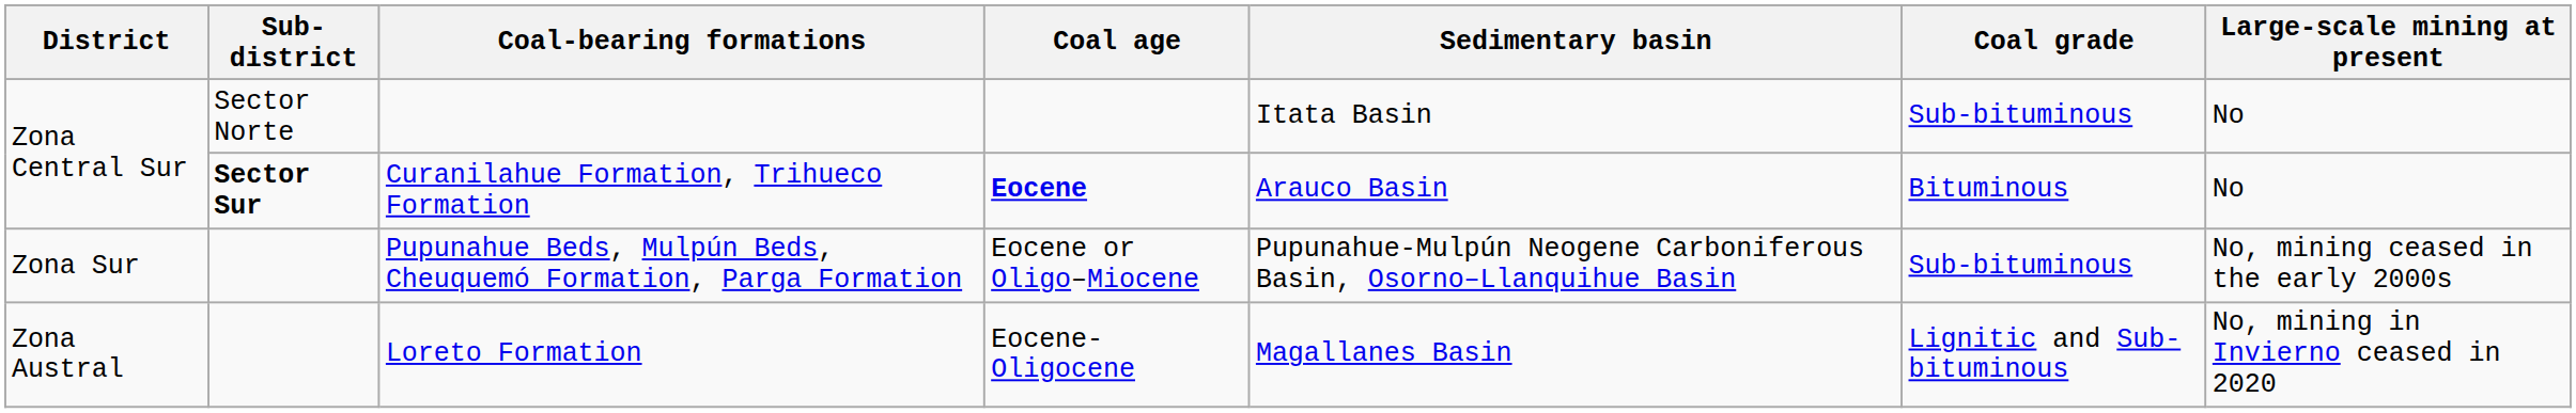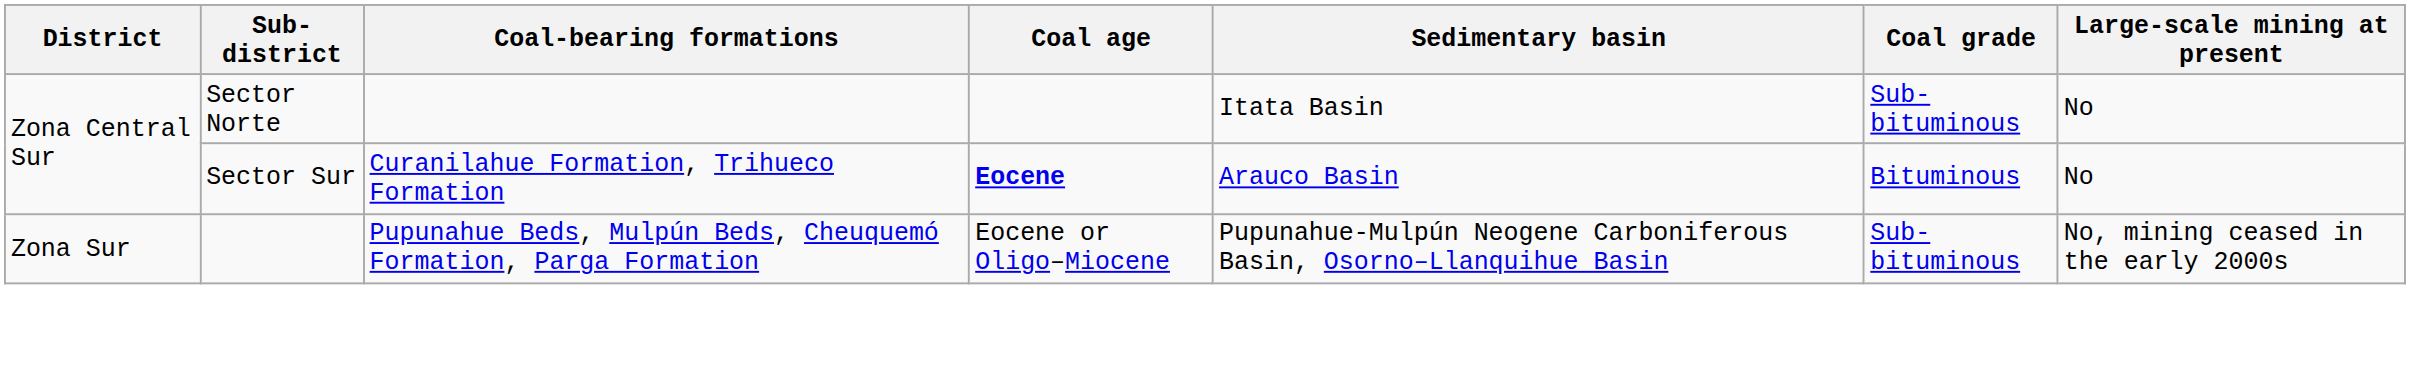Curanilahue Formation, Trihueco Formation | Sub-district: bold -> normal
- row: Zona Austral | Loreto Formation | Eocene-Oligocene | Magallanes Basin | Lignitic and Sub-bituminous | No, mining in Invierno ceased in 2020
